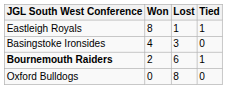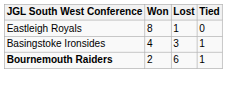Eastleigh Royals | Tied: 1 -> 0
Basingstoke Ironsides | Tied: 0 -> 1
- row: Oxford Bulldogs | 0 | 8 | 0
